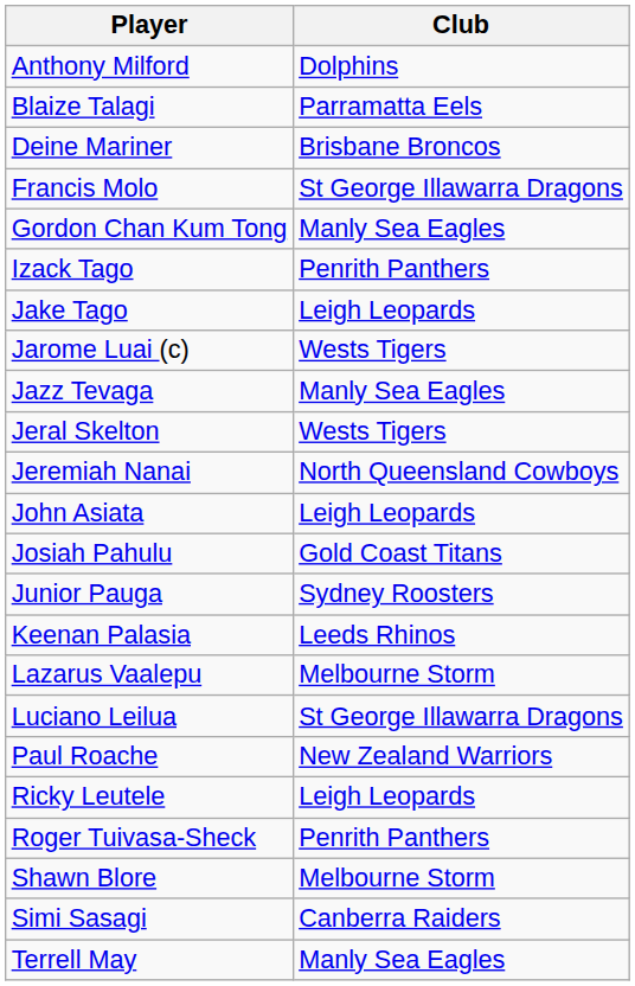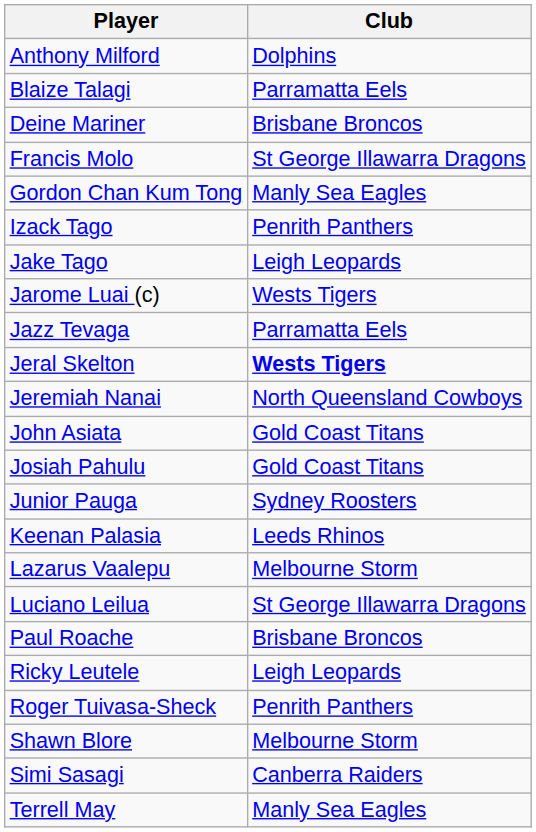Jazz Tevaga | Club: Manly Sea Eagles -> Parramatta Eels
Jeral Skelton | Club: normal -> bold
John Asiata | Club: Leigh Leopards -> Gold Coast Titans
Paul Roache | Club: New Zealand Warriors -> Brisbane Broncos
